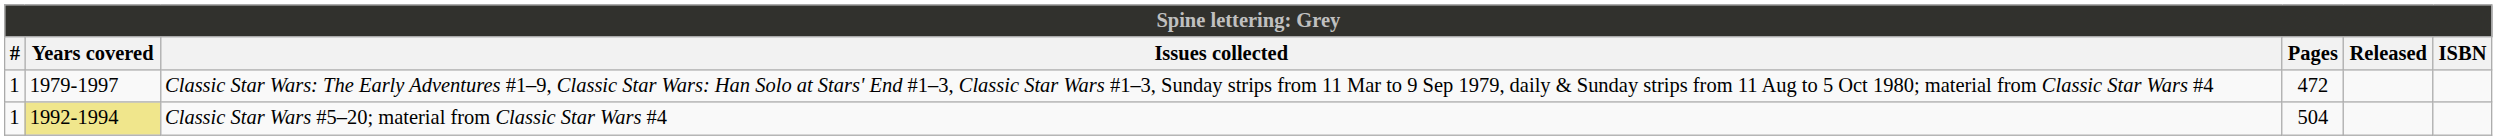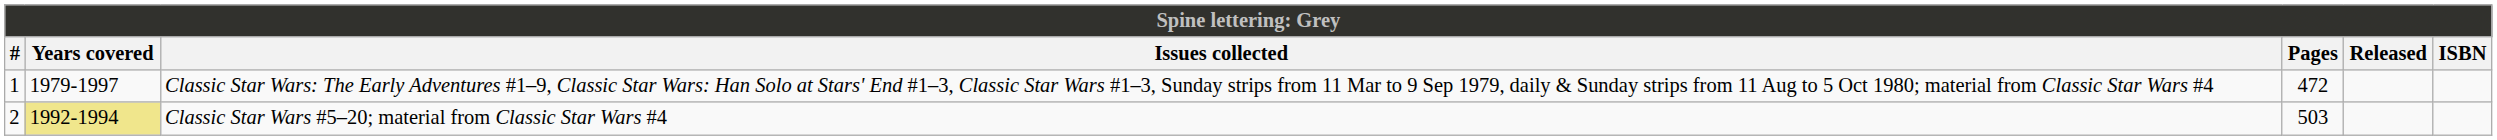Classic Star Wars #5–20; material from Classic Star Wars #4 | #: 1 -> 2
Classic Star Wars #5–20; material from Classic Star Wars #4 | Pages: 504 -> 503
